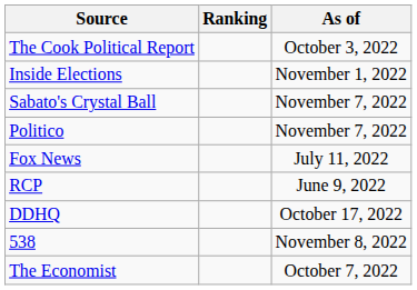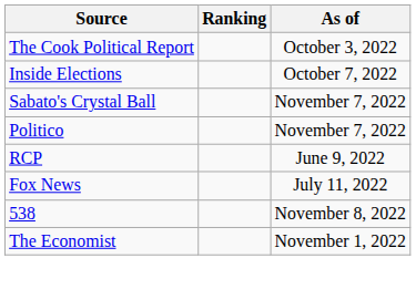Inside Elections | As of: November 1, 2022 -> October 7, 2022
rows swapped: RCP <-> Fox News
- row: DDHQ | October 17, 2022
The Economist | As of: October 7, 2022 -> November 1, 2022
